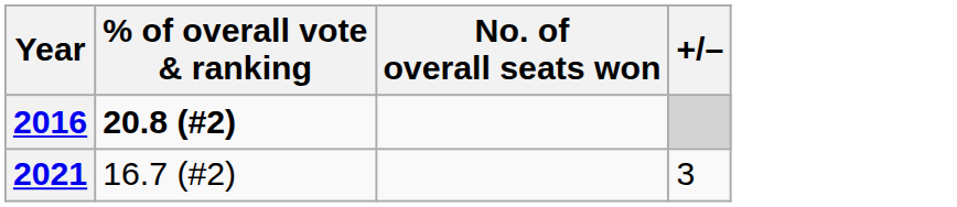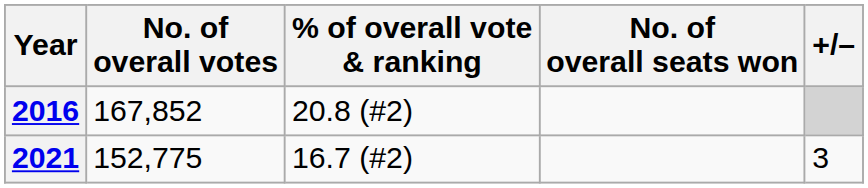+ column: No. of overall votes | 167,852 | 152,775
2016 | % of overall vote & ranking: bold -> normal
